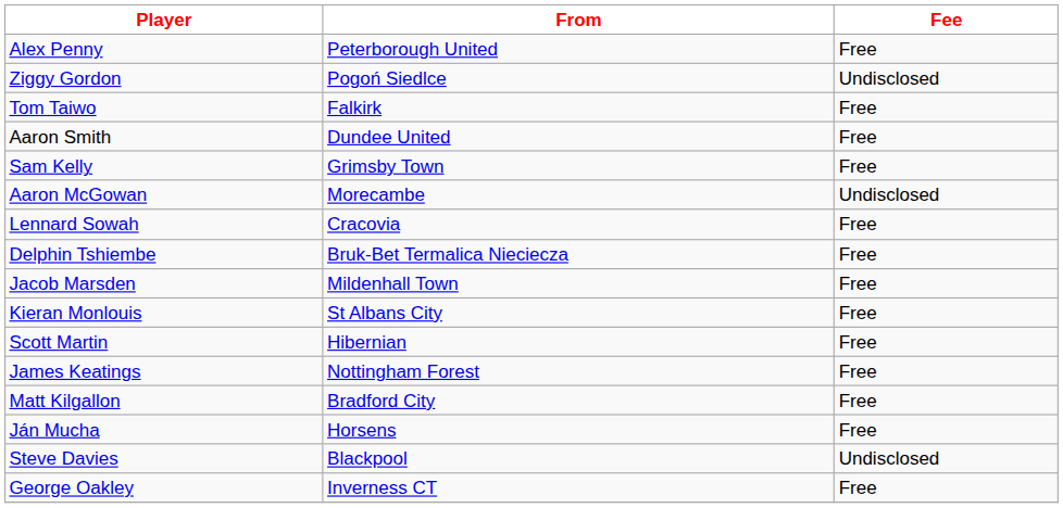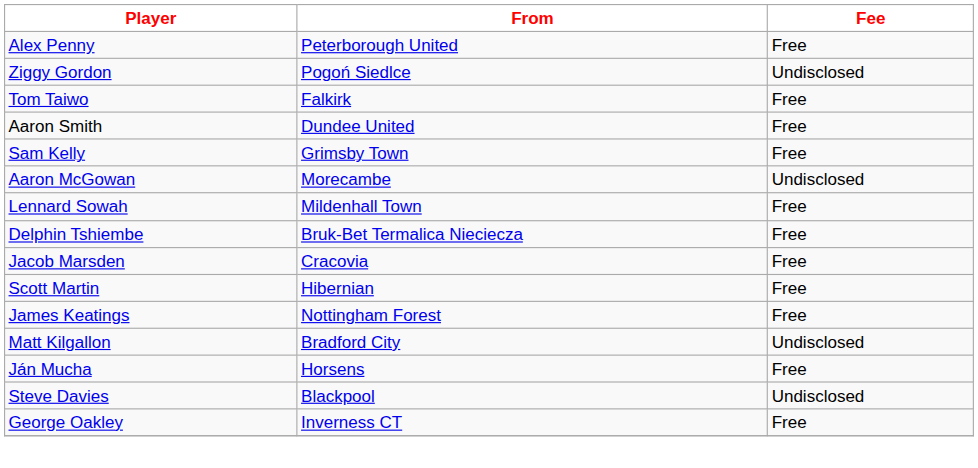Lennard Sowah | From: Cracovia -> Mildenhall Town
Jacob Marsden | From: Mildenhall Town -> Cracovia
- row: Kieran Monlouis | St Albans City | Free
Matt Kilgallon | Fee: Free -> Undisclosed
